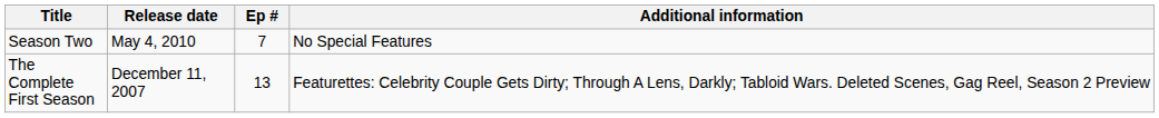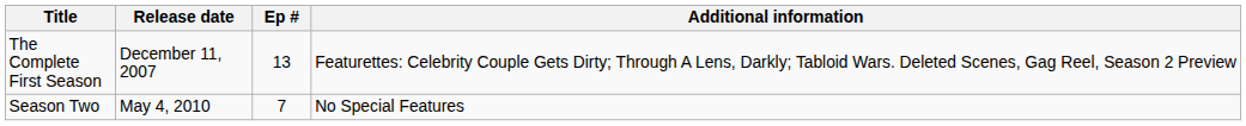rows swapped: The Complete First Season <-> Season Two
